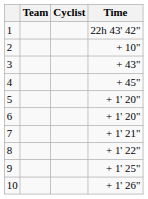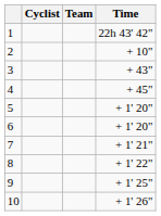columns swapped: Cyclist <-> Team
